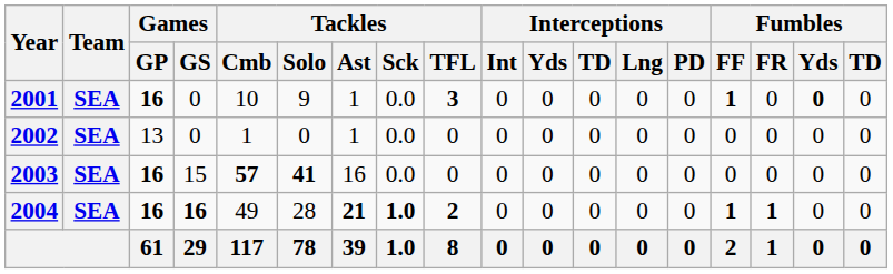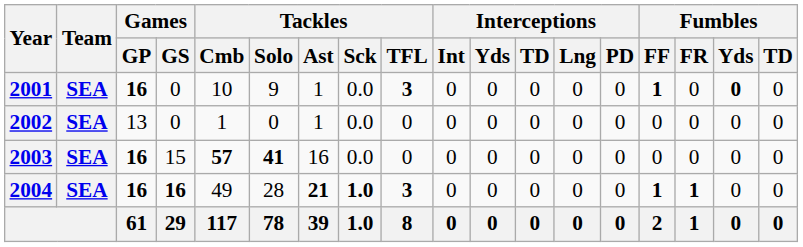2004 | Tackles / TFL: 2 -> 3
